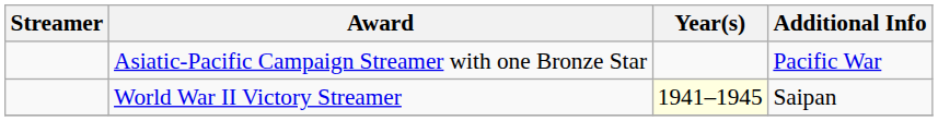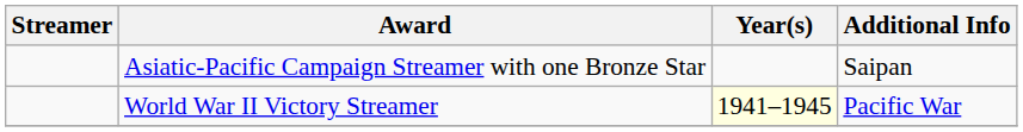Asiatic-Pacific Campaign Streamer with one Bronze Star | Additional Info: Pacific War -> Saipan
World War II Victory Streamer | Additional Info: Saipan -> Pacific War
